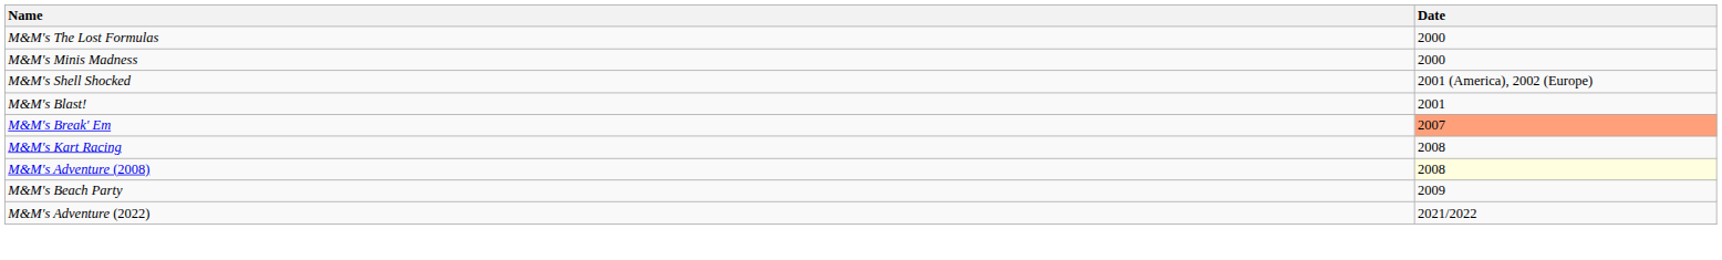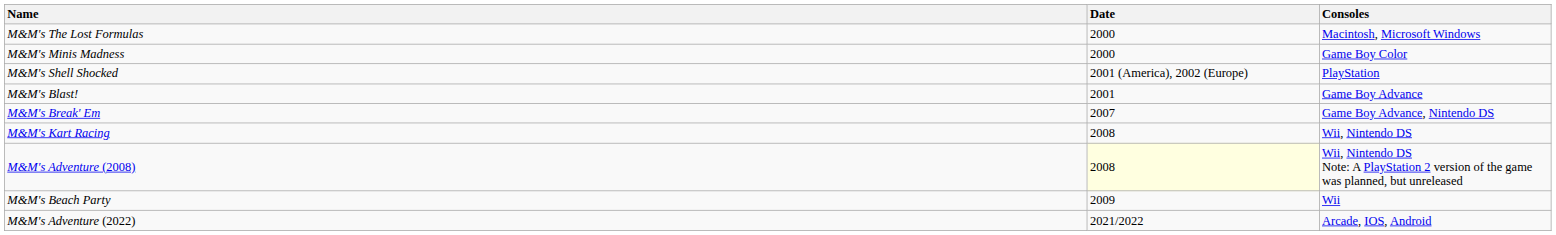+ column: Consoles | Macintosh, Microsoft Windows | Game Boy Color | PlayStation | Game Boy Advance | Game Boy Advance, Nintendo DS | Wii, Nintendo DS | Wii, Nintendo DS Note: A PlayStation 2 version of the game was planned, but unreleased | Wii | Arcade, IOS, Android
M&M's Break' Em | Date: lightsalmon background -> no background
